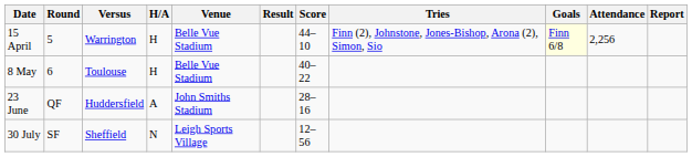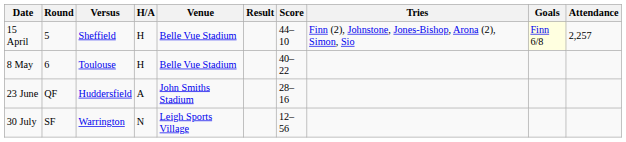- column: Report
15 April | Versus: Warrington -> Sheffield
15 April | Attendance: 2,256 -> 2,257
30 July | Versus: Sheffield -> Warrington
